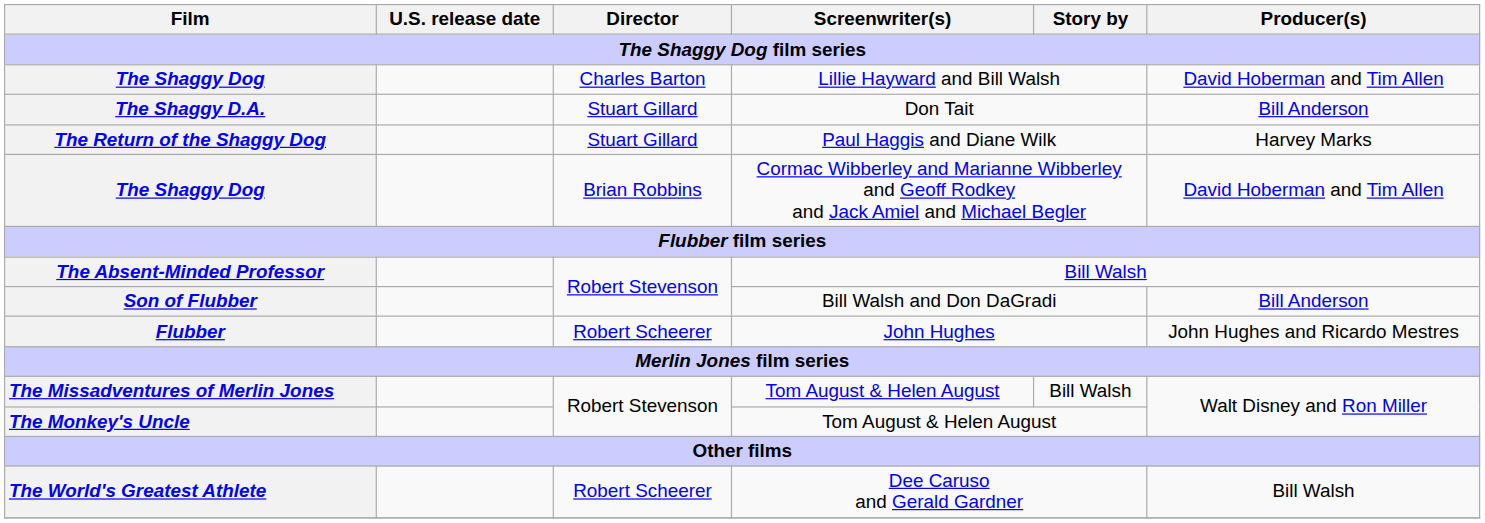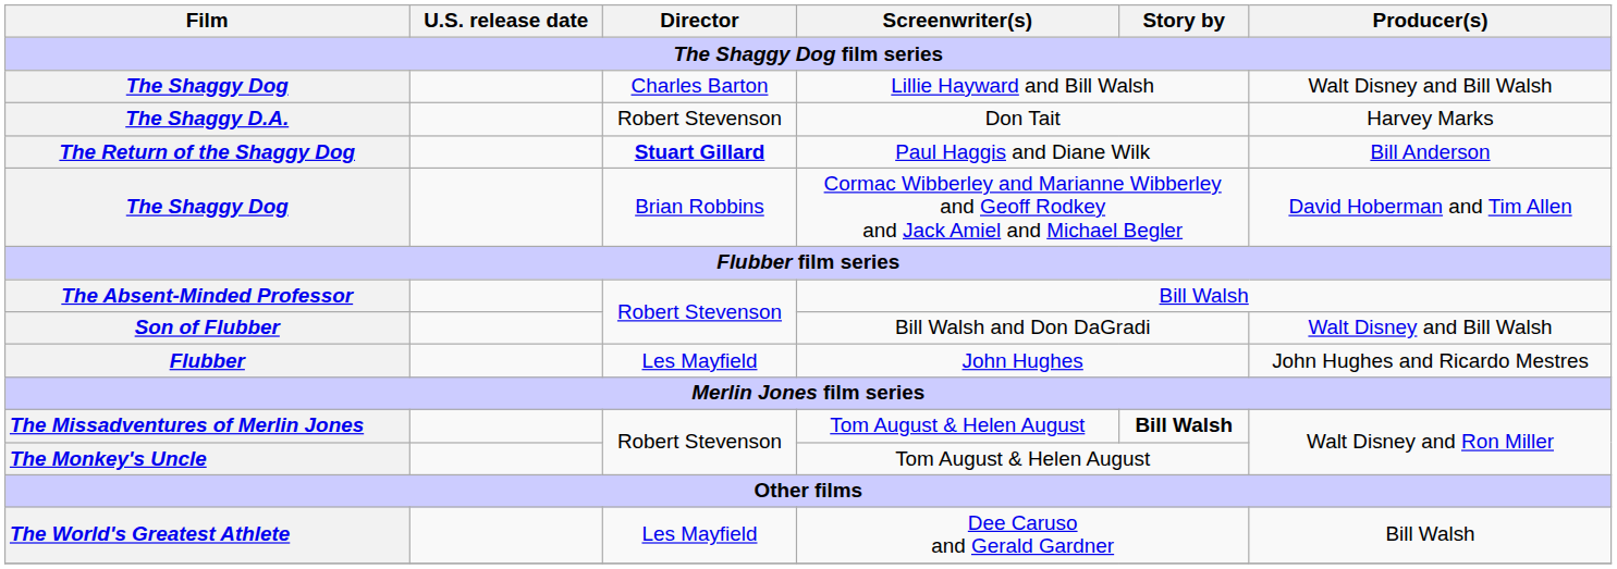The Shaggy Dog / Lillie Hayward and Bill Walsh | Producer(s): David Hoberman and Tim Allen -> Walt Disney and Bill Walsh
The Shaggy D.A. | Director: Stuart Gillard -> Robert Stevenson
The Shaggy D.A. | Producer(s): Bill Anderson -> Harvey Marks
The Return of the Shaggy Dog | Director: normal -> bold
The Return of the Shaggy Dog | Producer(s): Harvey Marks -> Bill Anderson
Son of Flubber | Producer(s): Bill Anderson -> Walt Disney and Bill Walsh
Flubber | Director: Robert Scheerer -> Les Mayfield
The Missadventures of Merlin Jones | Story by: normal -> bold
The World's Greatest Athlete | Director: Robert Scheerer -> Les Mayfield
